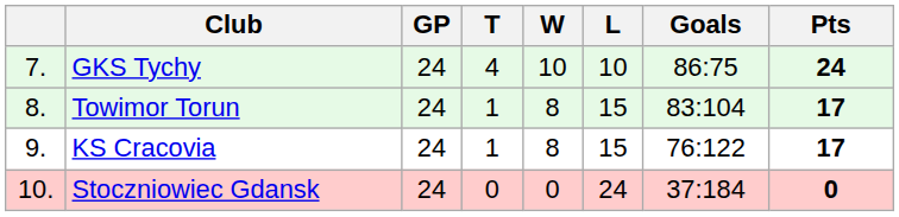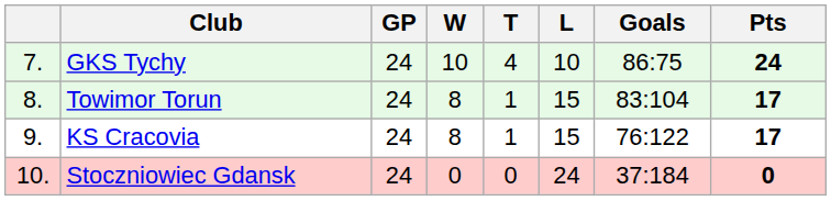columns swapped: W <-> T
